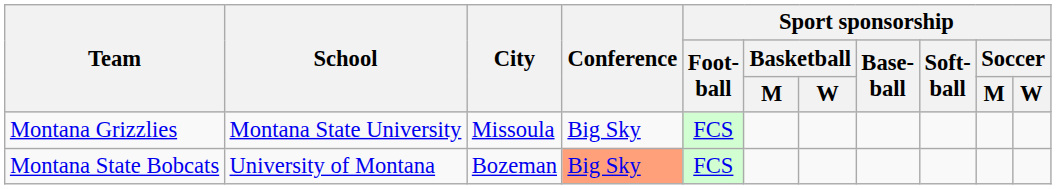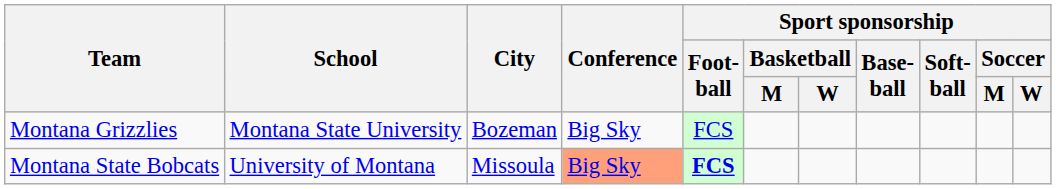Montana Grizzlies | City: Missoula -> Bozeman
Montana State Bobcats | City: Bozeman -> Missoula
Montana State Bobcats | Sport sponsorship / Foot- ball: normal -> bold
